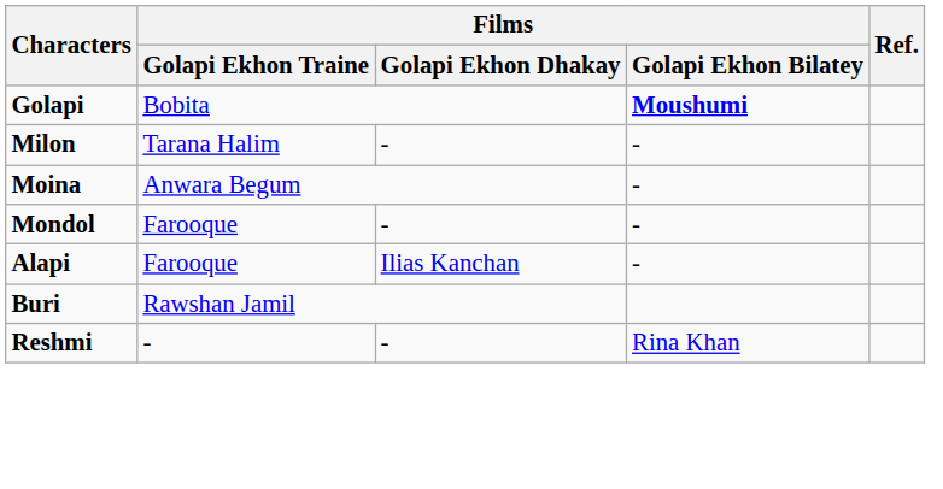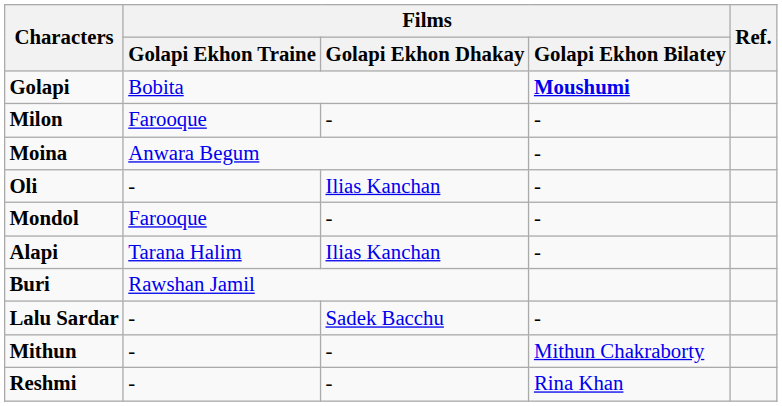Milon | Films / Golapi Ekhon Traine: Tarana Halim -> Farooque
+ row: Oli | - | Ilias Kanchan | -
Alapi | Films / Golapi Ekhon Traine: Farooque -> Tarana Halim
+ row: Lalu Sardar | - | Sadek Bacchu | -
+ row: Mithun | - | - | Mithun Chakraborty
